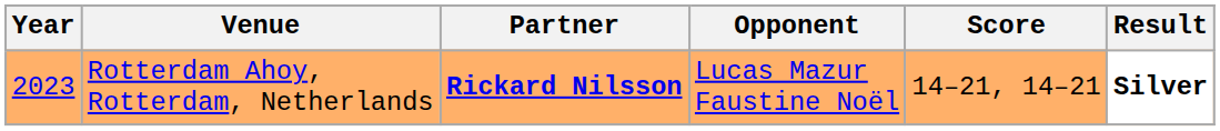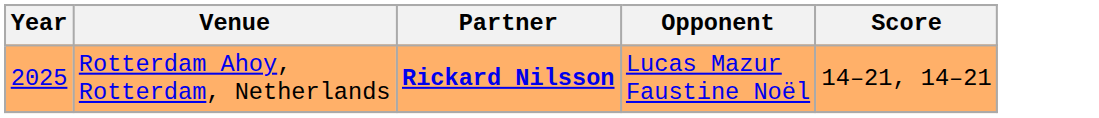- column: Result | Silver
Rotterdam Ahoy, Rotterdam, Netherlands | Year: 2023 -> 2025
